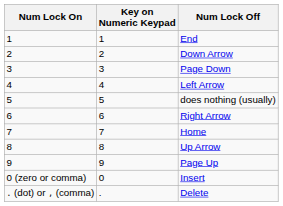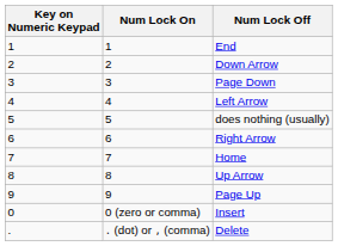columns swapped: Key on Numeric Keypad <-> Num Lock On
